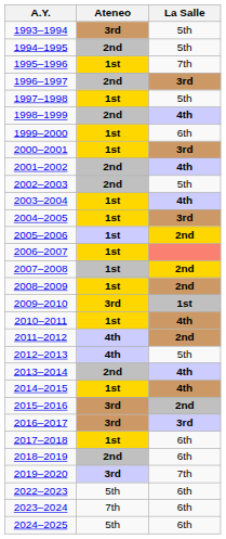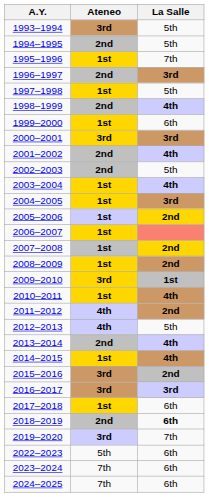2000–2001 | Ateneo: 1st -> 3rd
2018–2019 | La Salle: normal -> bold
2024–2025 | Ateneo: 5th -> 7th
